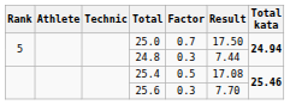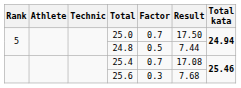24.8 | Factor: 0.3 -> 0.5
25.4 | Factor: 0.5 -> 0.7
25.6 | Result: 7.70 -> 7.68
